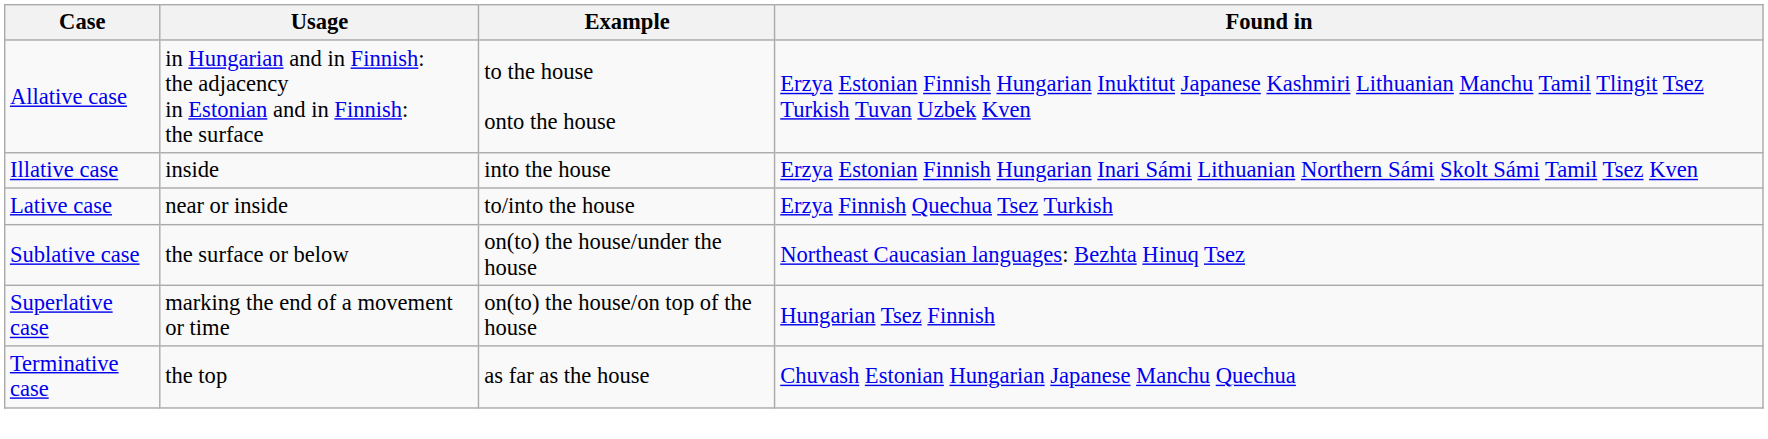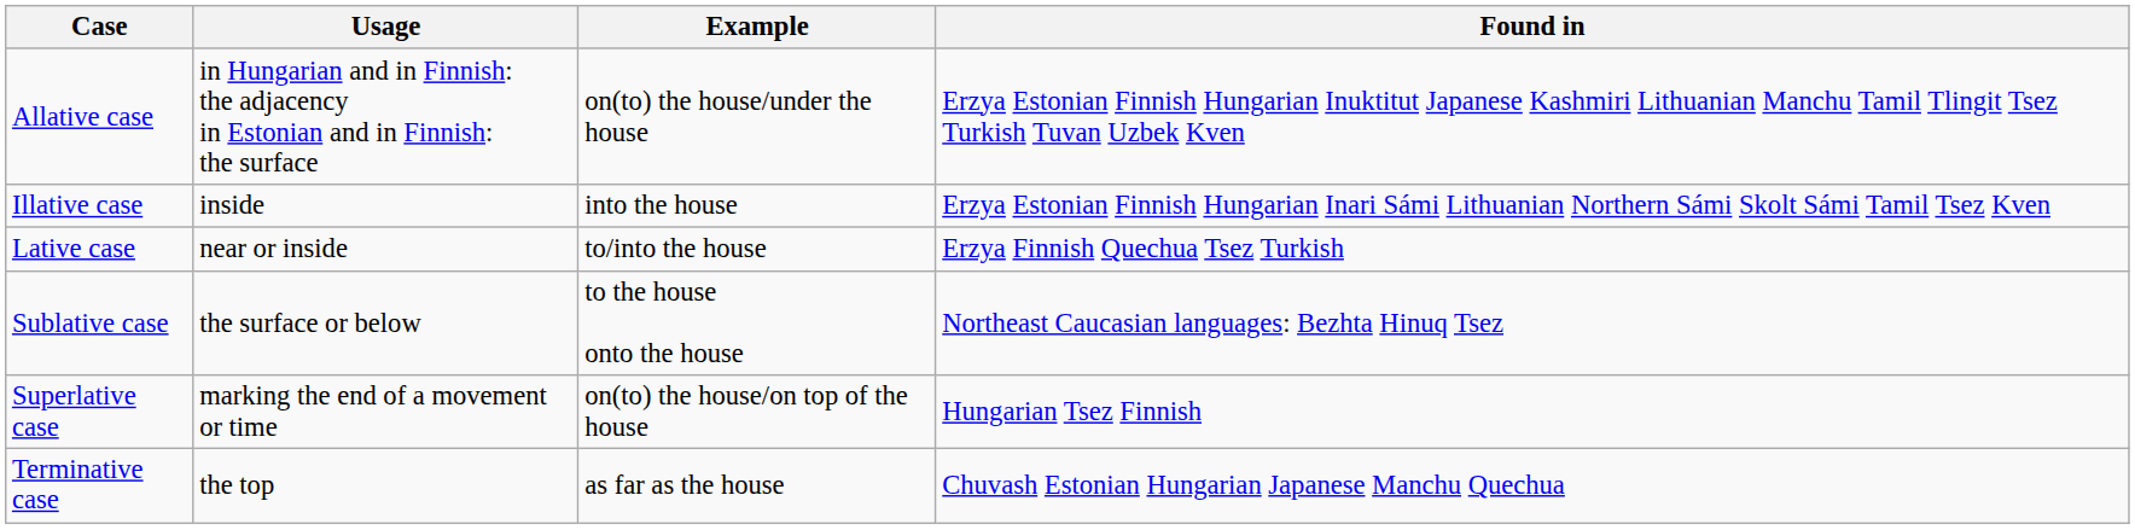Allative case | Example: to the house onto the house -> on(to) the house/under the house
Sublative case | Example: on(to) the house/under the house -> to the house onto the house
